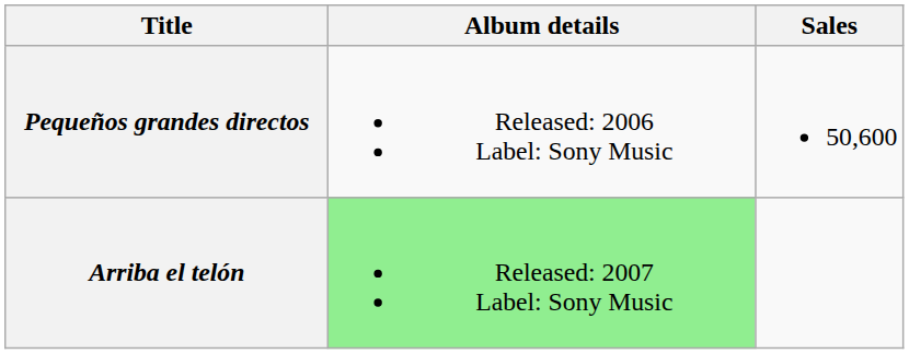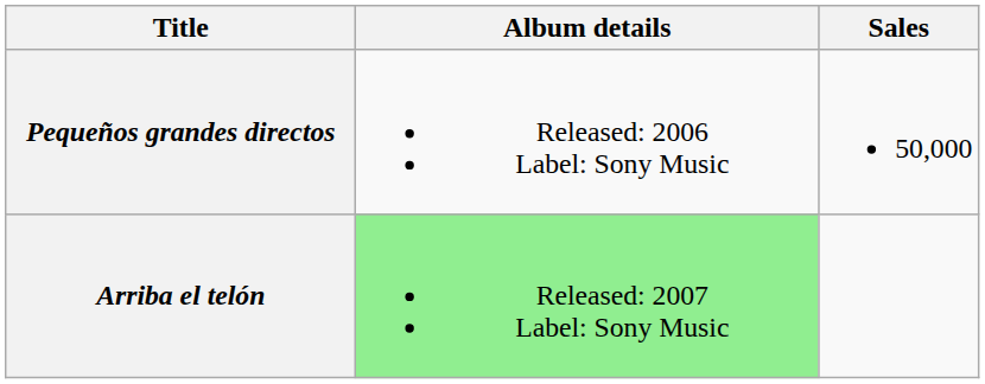Pequeños grandes directos | Sales: 50,600 -> 50,000
